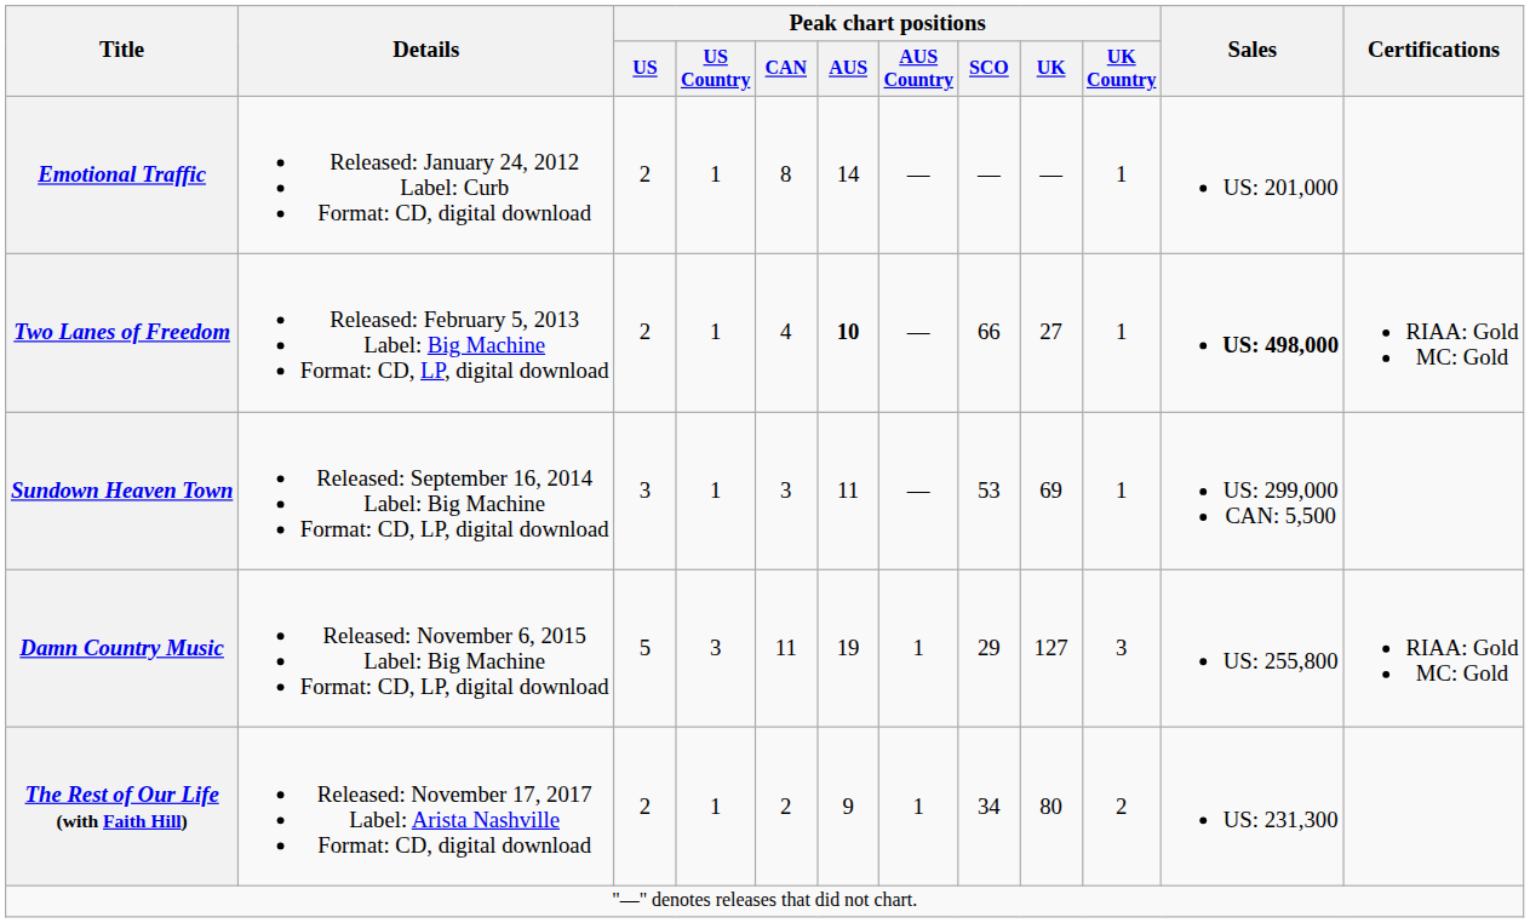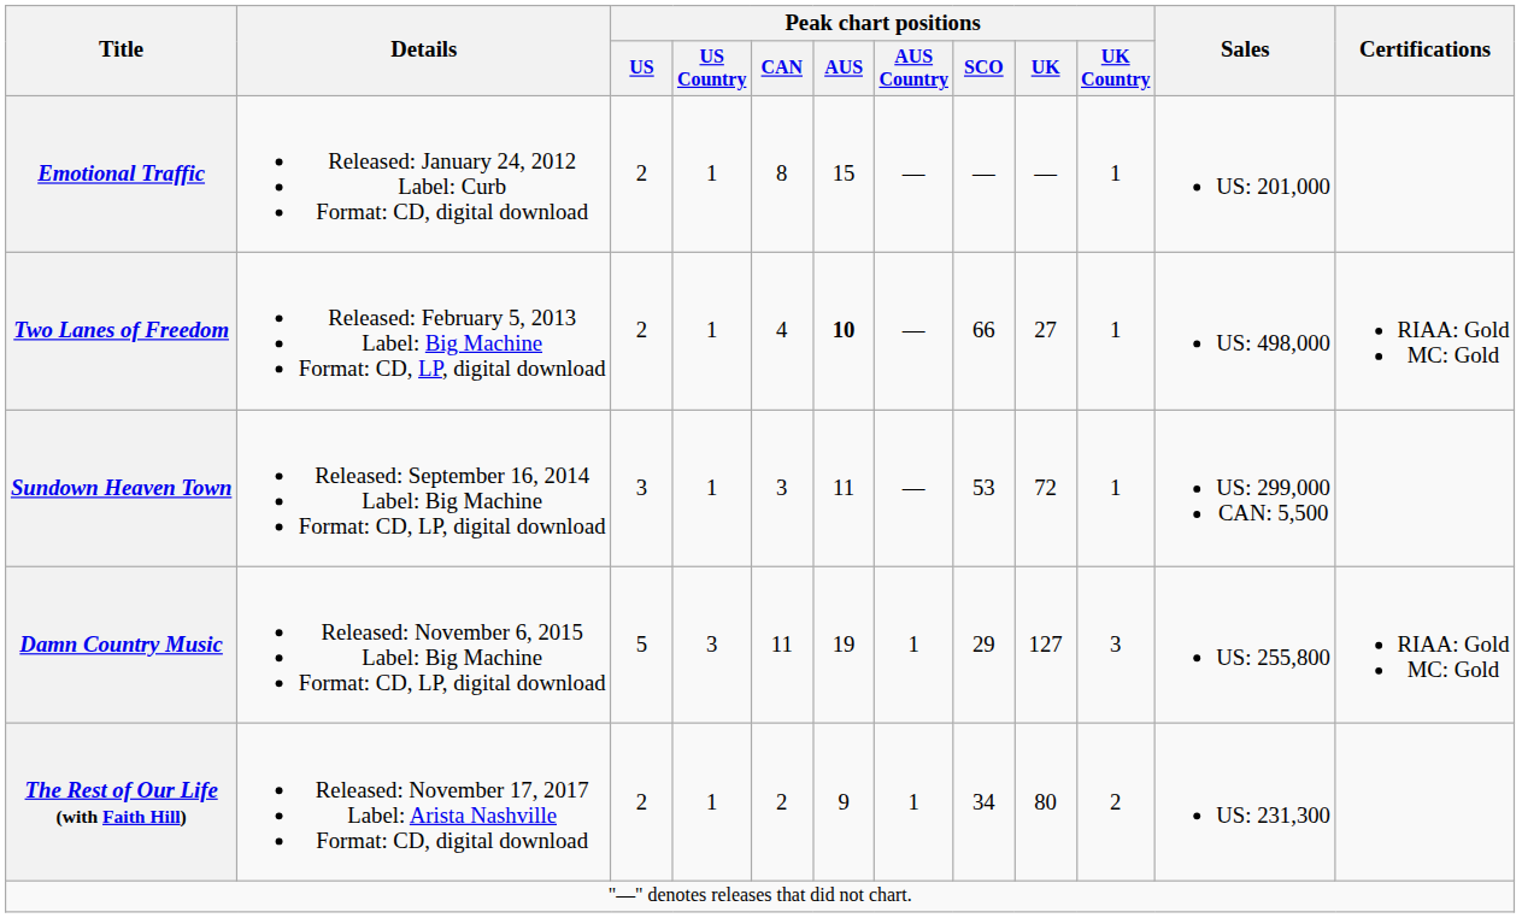Emotional Traffic | Peak chart positions / AUS: 14 -> 15
Two Lanes of Freedom | Sales: bold -> normal
Sundown Heaven Town | Peak chart positions / UK: 69 -> 72
